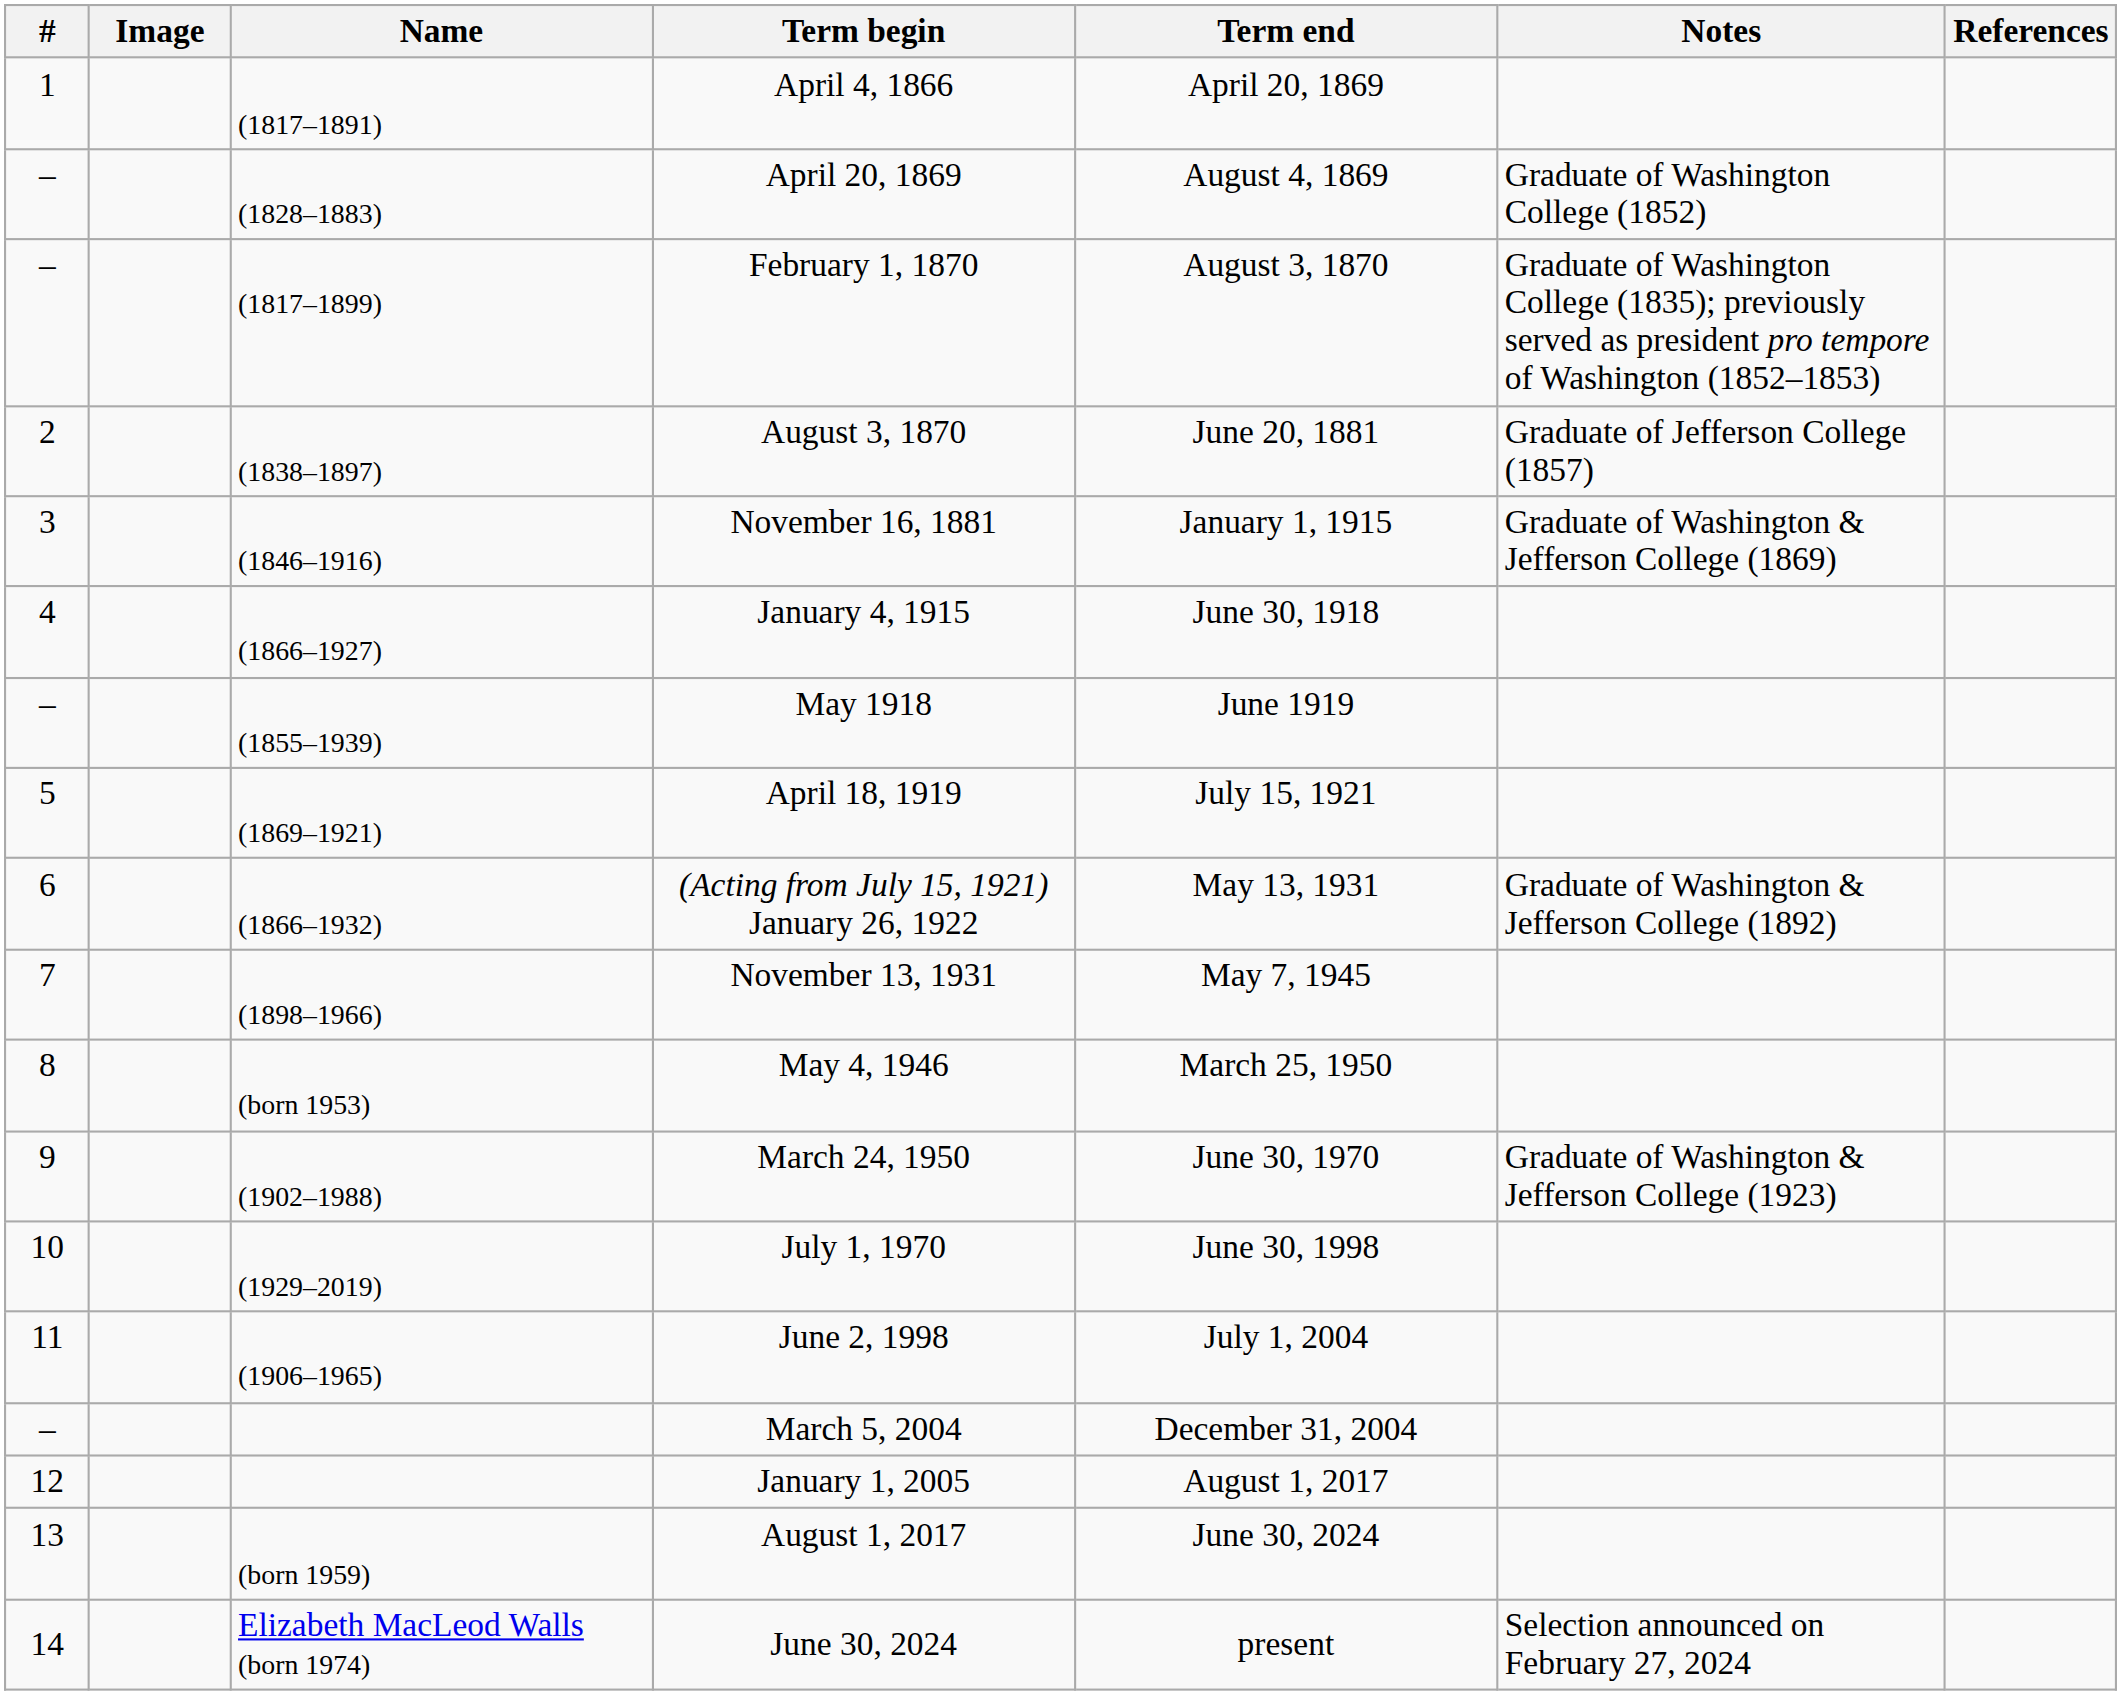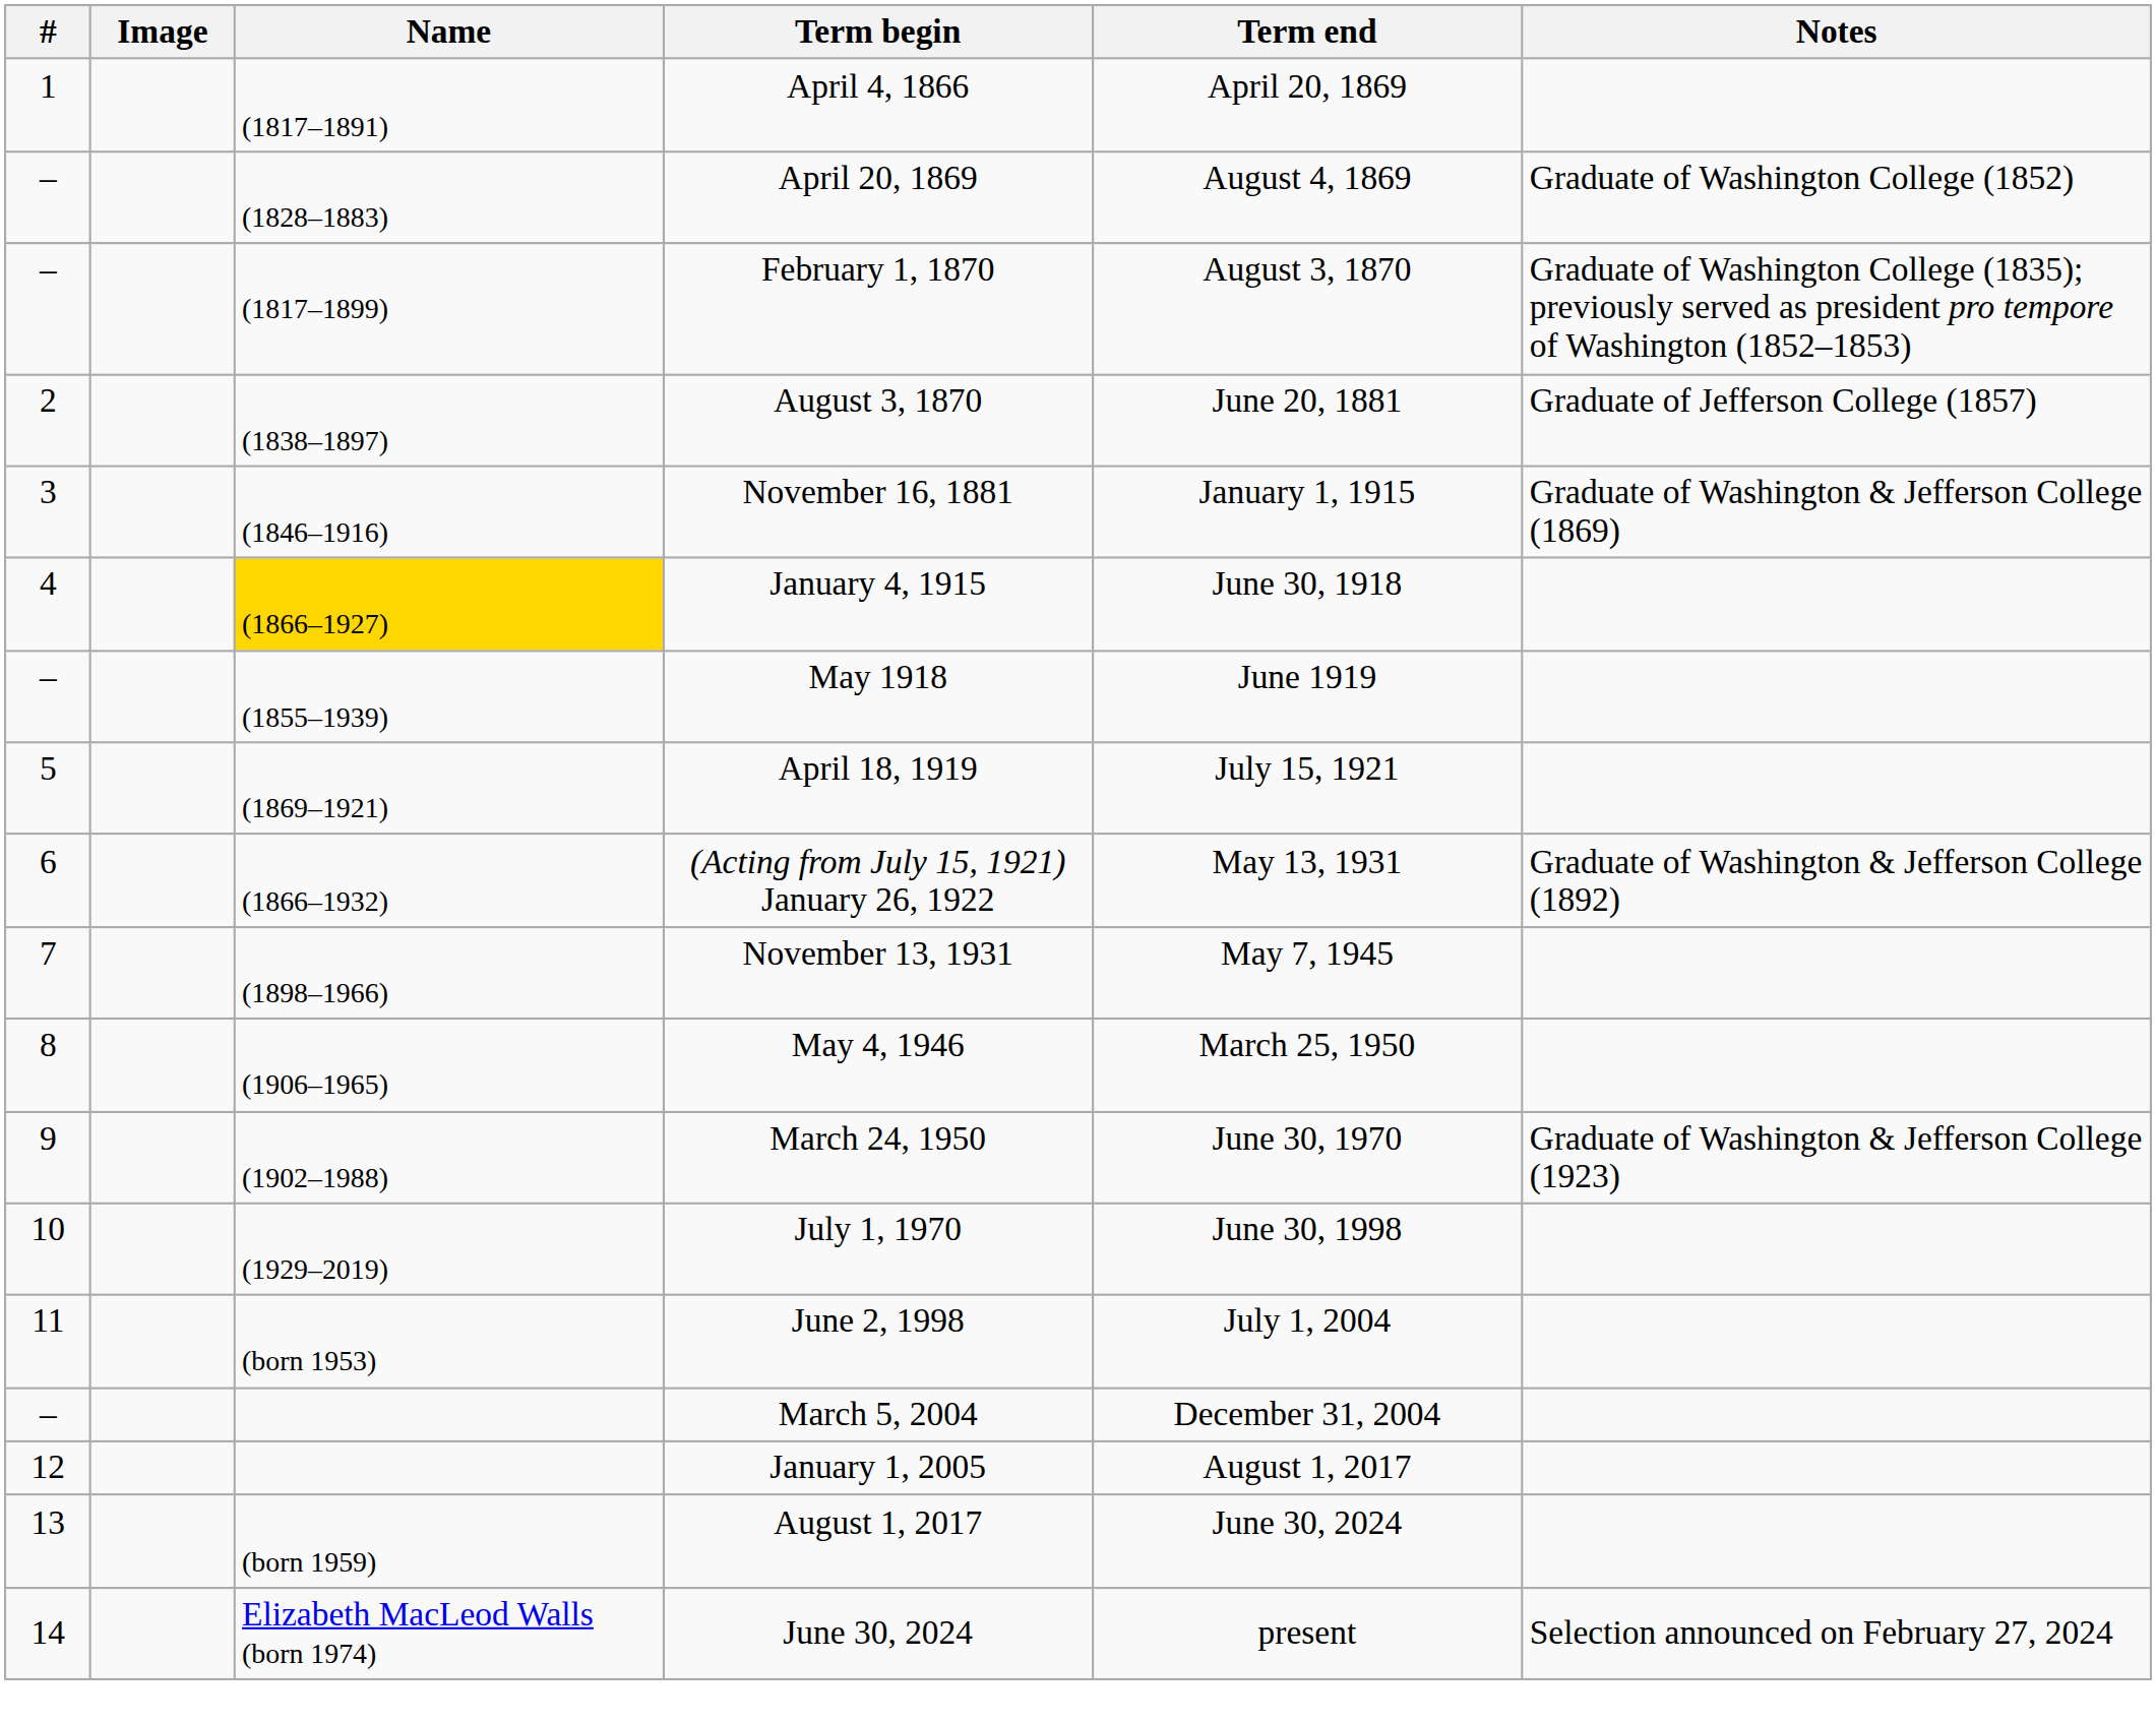- column: References
January 4, 1915 | Name: no background -> gold background
May 4, 1946 | Name: (born 1953) -> (1906–1965)
June 2, 1998 | Name: (1906–1965) -> (born 1953)
